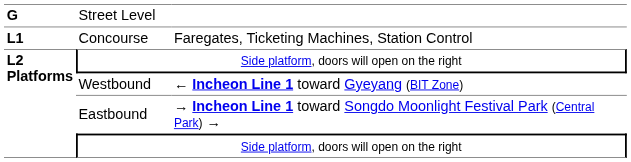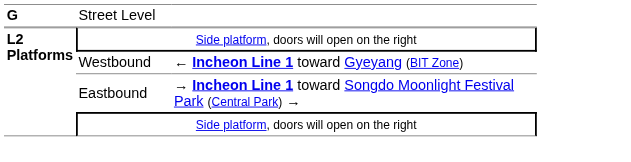- row: L1 | Concourse | Faregates, Ticketing Machines, Station Control
